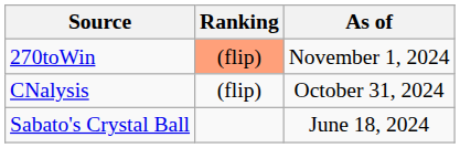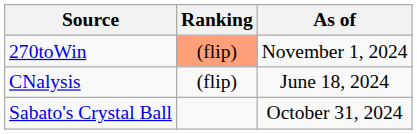CNalysis | As of: October 31, 2024 -> June 18, 2024
Sabato's Crystal Ball | As of: June 18, 2024 -> October 31, 2024
